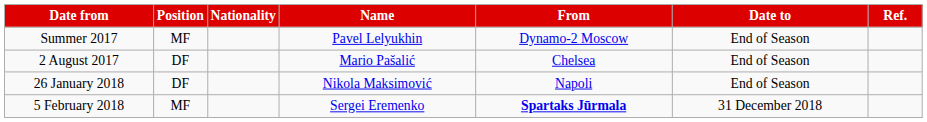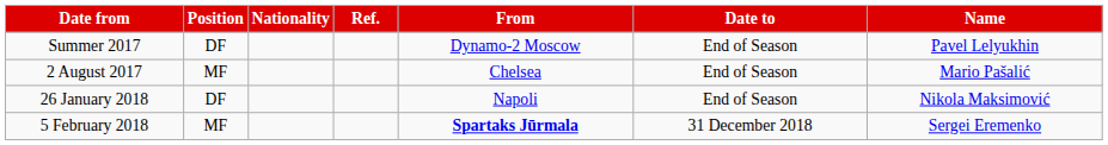columns swapped: Name <-> Ref.
Summer 2017 | Position: MF -> DF
2 August 2017 | Position: DF -> MF
